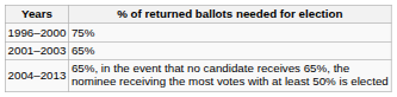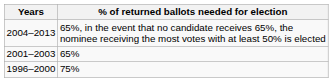rows swapped: 1996–2000 <-> 2004–2013
